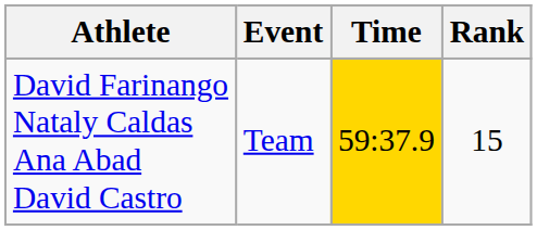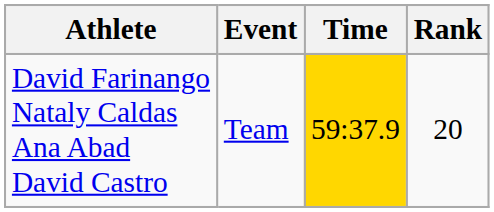David Farinango Nataly Caldas Ana Abad David Castro | Rank: 15 -> 20
